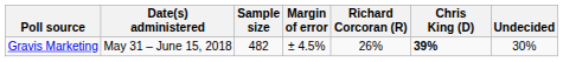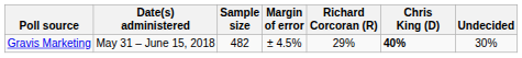Gravis Marketing | Richard Corcoran (R): 26% -> 29%
Gravis Marketing | Chris King (D): 39% -> 40%
